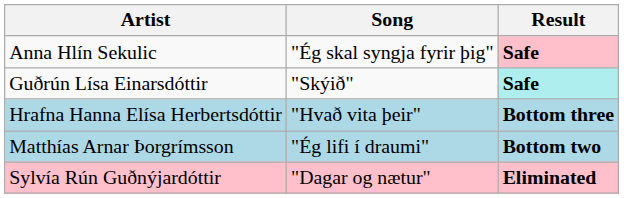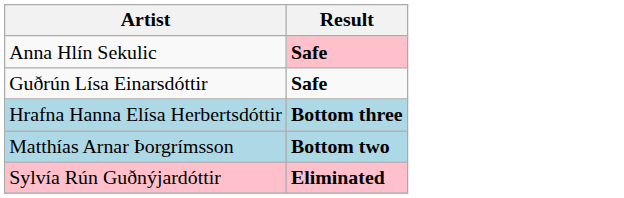- column: Song | "Ég skal syngja fyrir þig" | "Skýið" | "Hvað vita þeir" | "Ég lifi í draumi" | "Dagar og nætur"
Guðrún Lísa Einarsdóttir | Result: paleturquoise background -> no background
